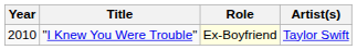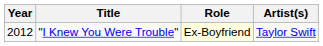"I Knew You Were Trouble" | Year: 2010 -> 2012
